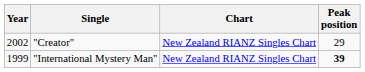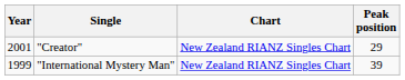"Creator" | Year: 2002 -> 2001
"International Mystery Man" | Peak position: bold -> normal
